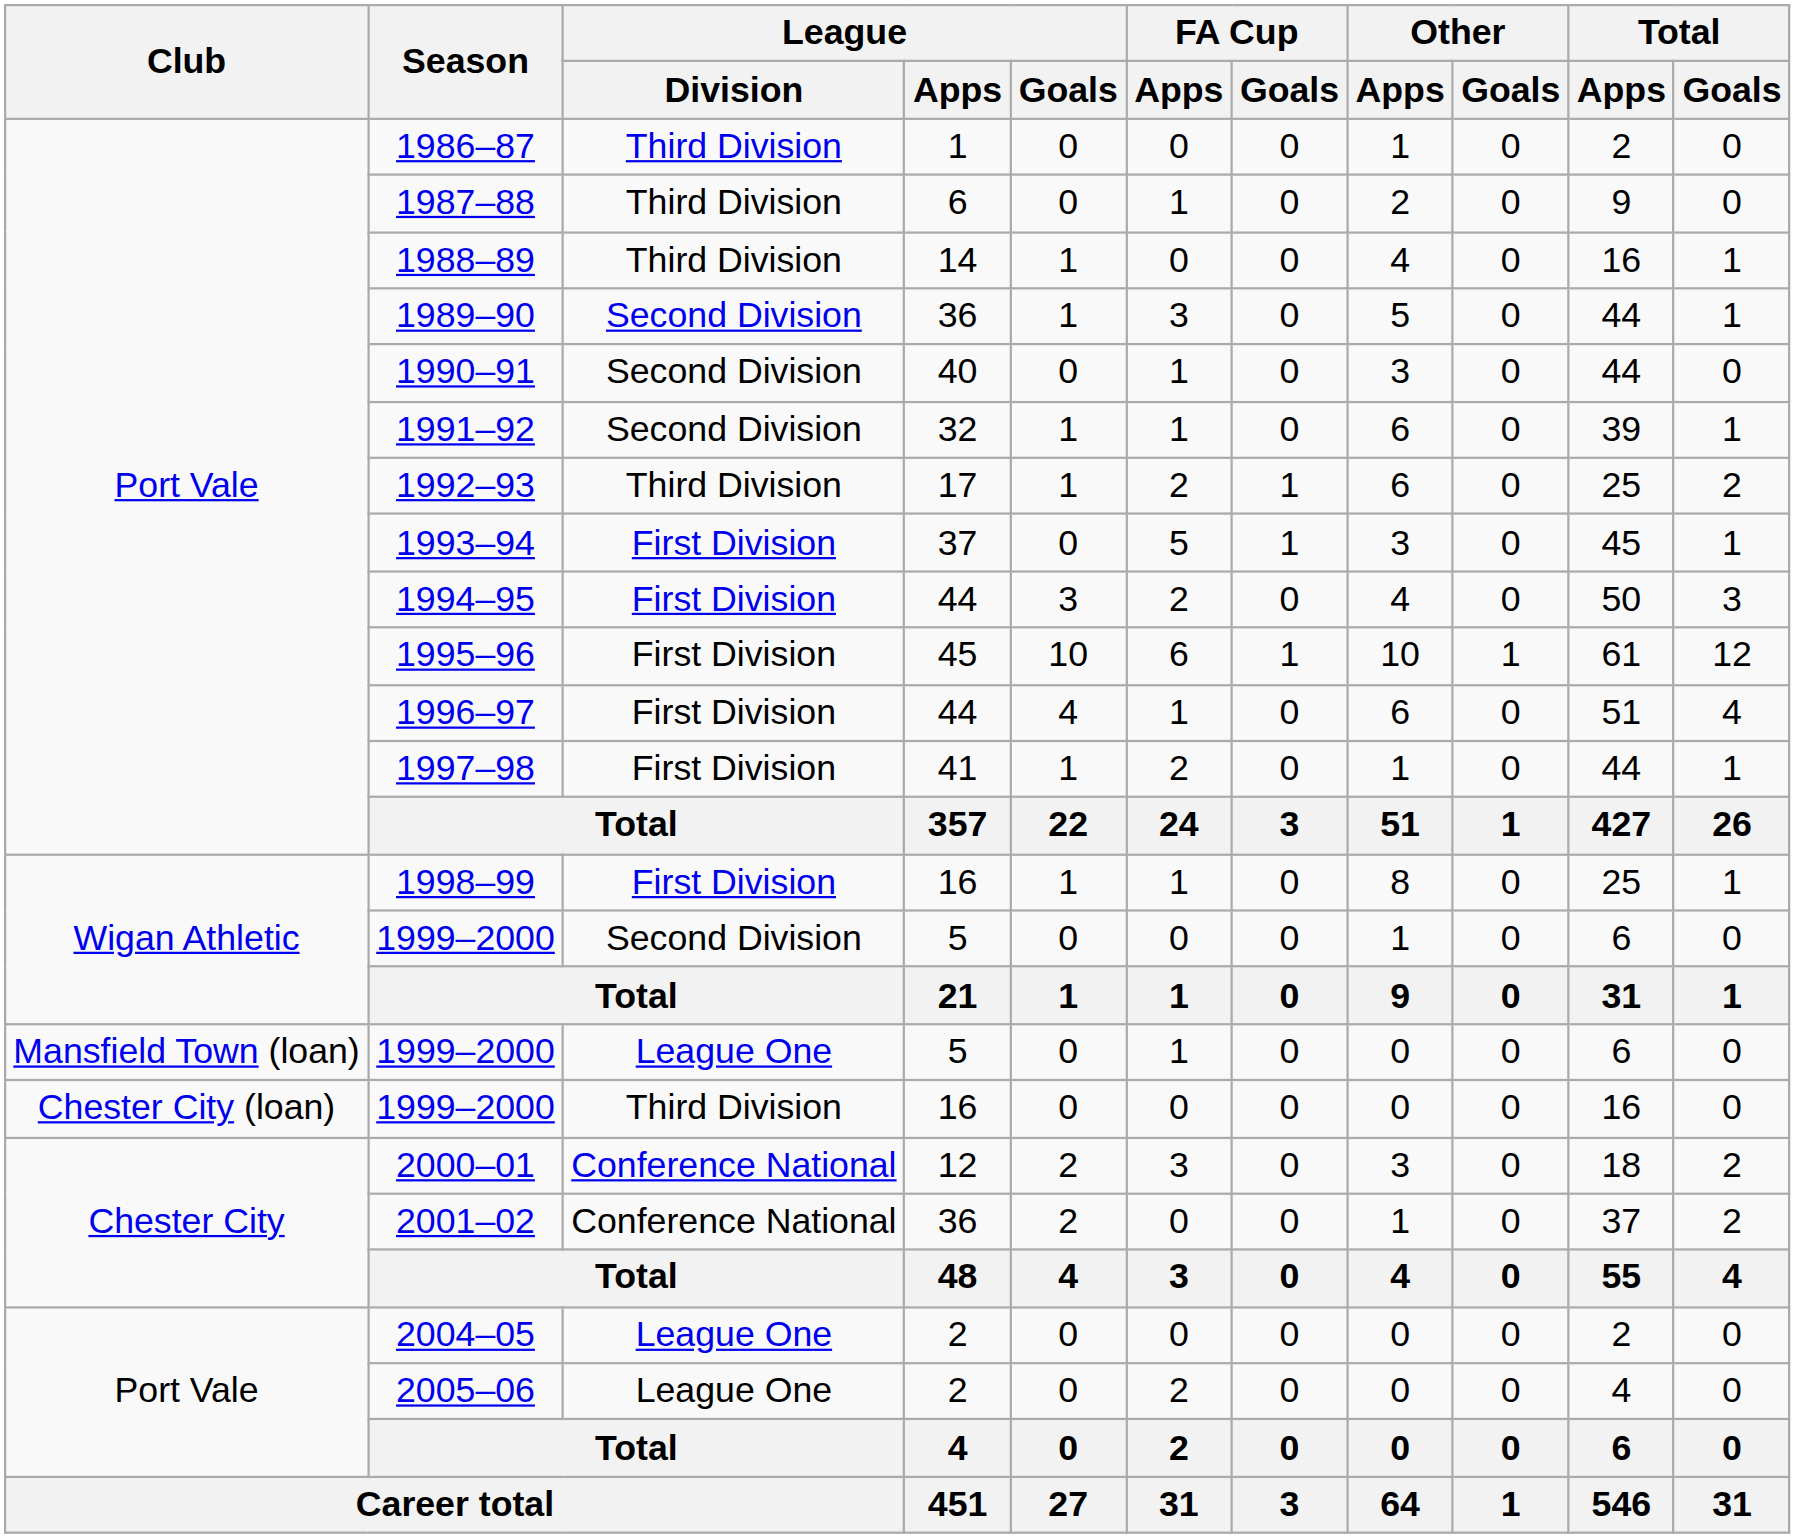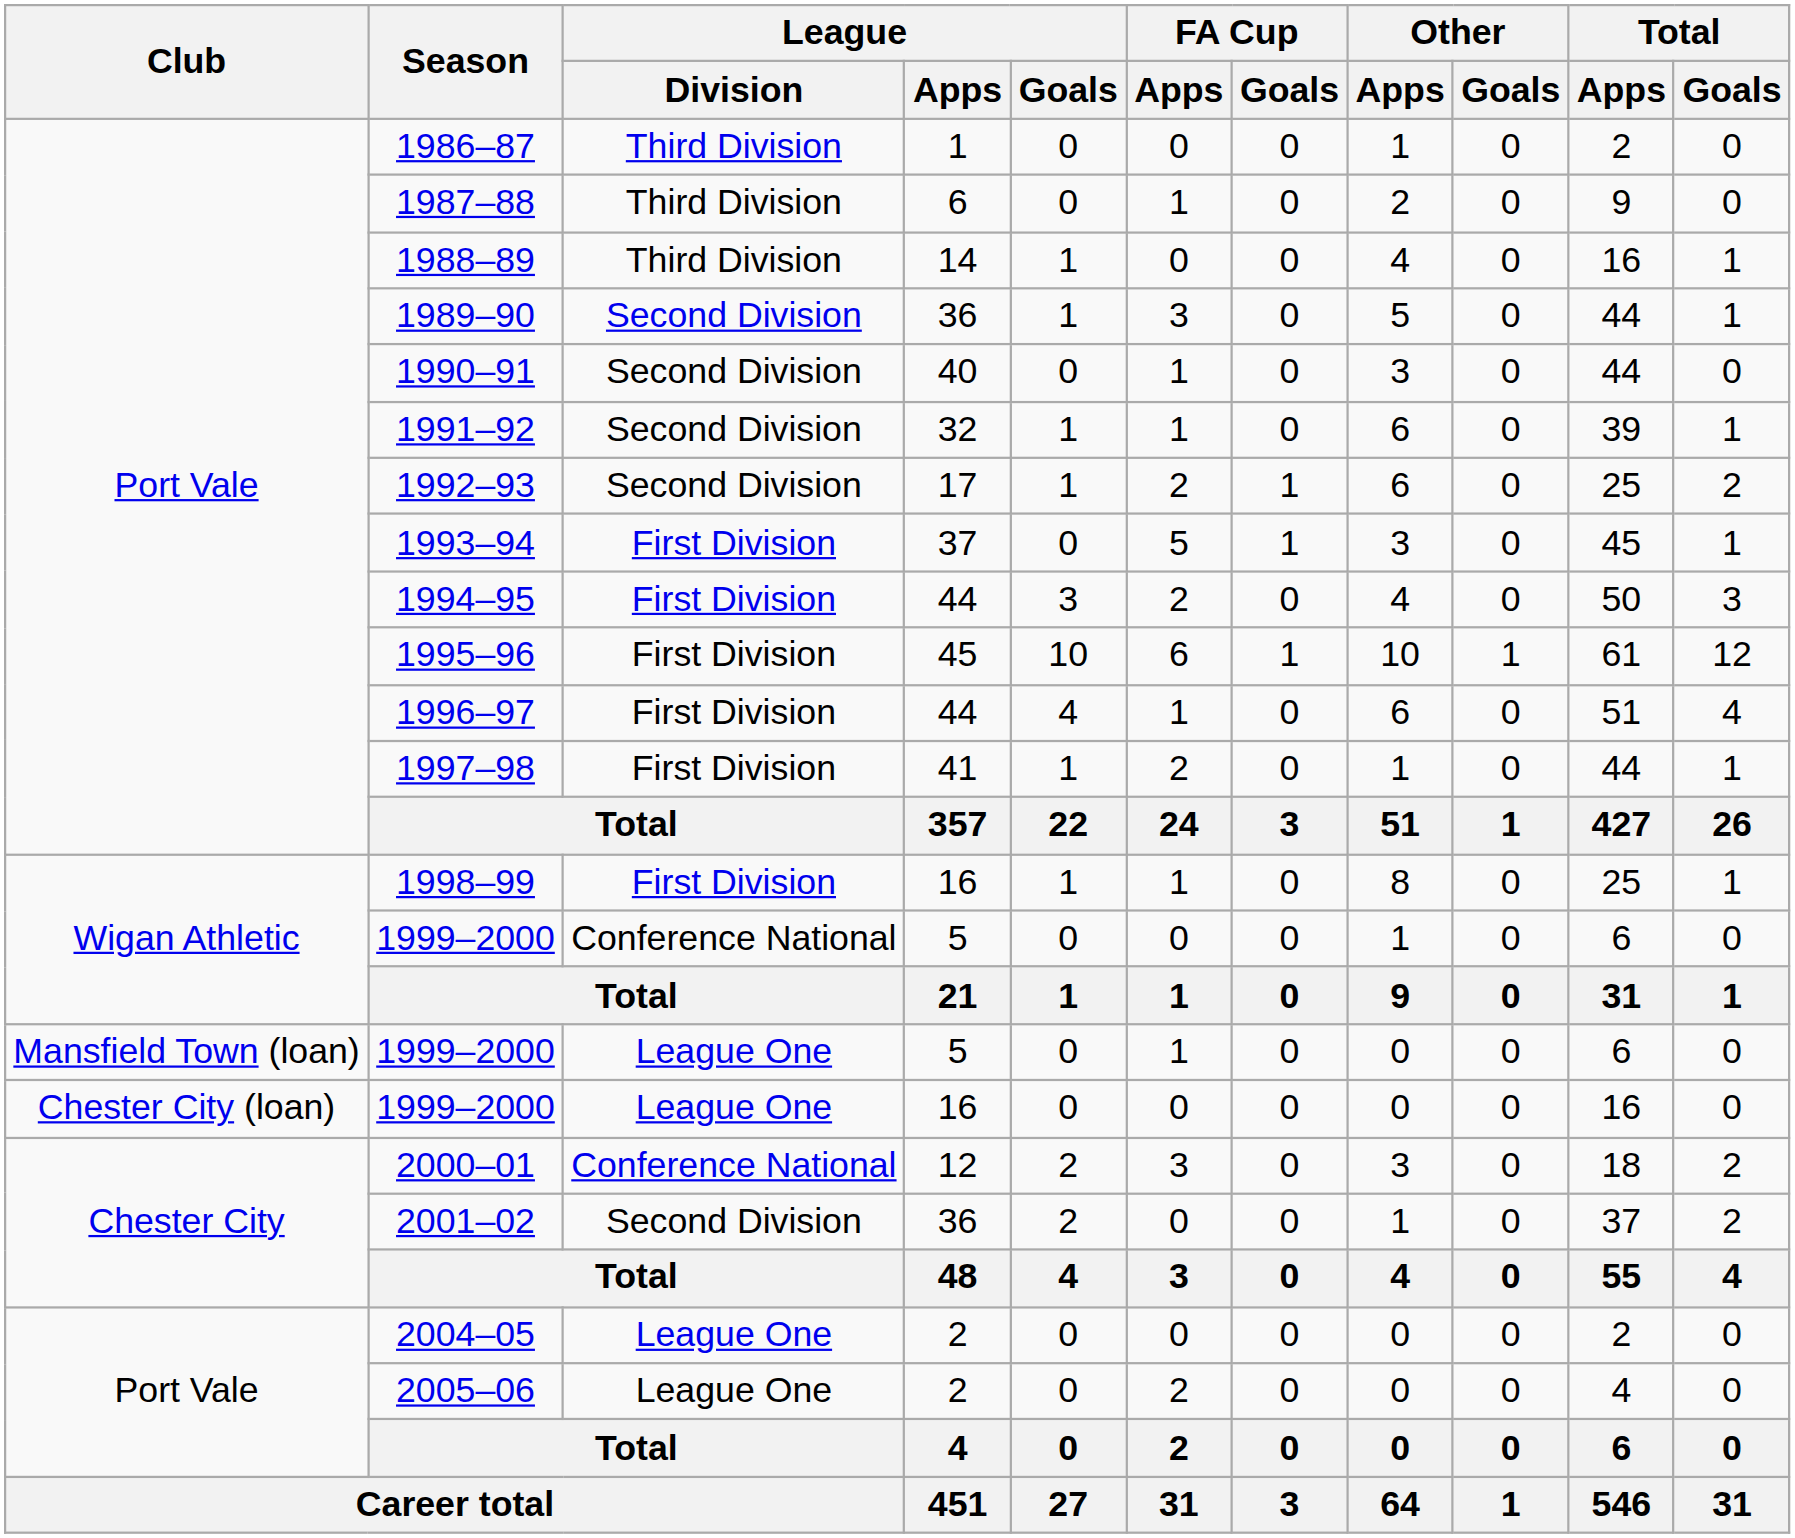1992–93 | League / Division: Third Division -> Second Division
Wigan Athletic / 1999–2000 | League / Division: Second Division -> Conference National
Chester City (loan) / 1999–2000 | League / Division: Third Division -> League One
2001–02 | League / Division: Conference National -> Second Division
